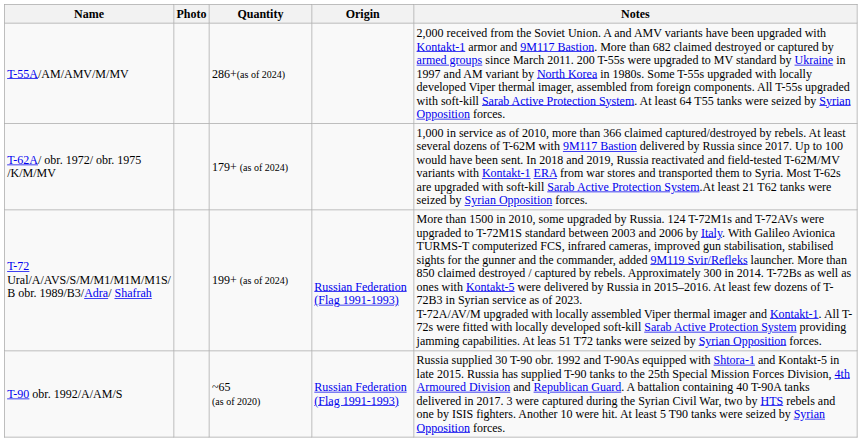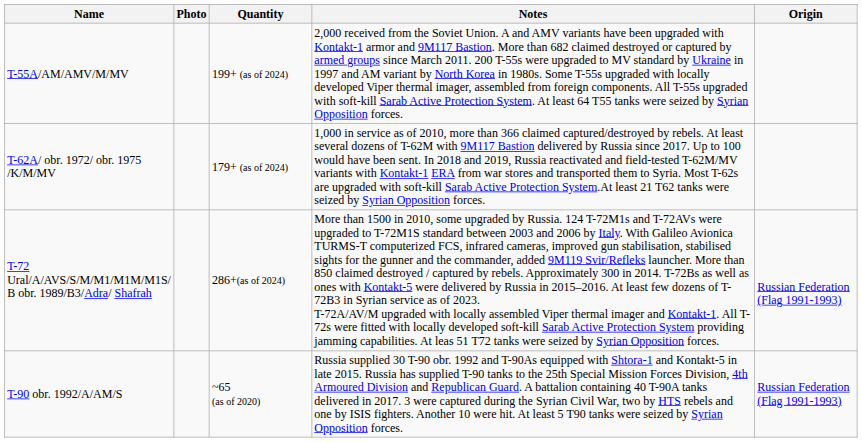columns swapped: Origin <-> Notes
T-55A/AM/AMV/M/MV | Quantity: 286+(as of 2024) -> 199+ (as of 2024)
T-72 Ural/A/AVS/S/M/M1/M1M/M1S/ B obr. 1989/B3/Adra/ Shafrah | Quantity: 199+ (as of 2024) -> 286+(as of 2024)
